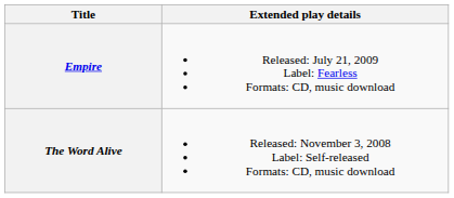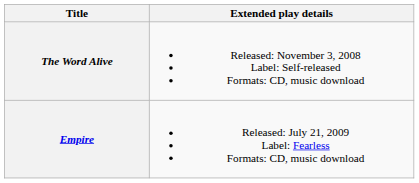rows swapped: The Word Alive <-> Empire
